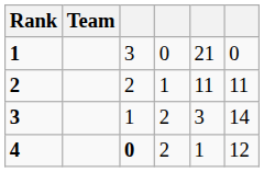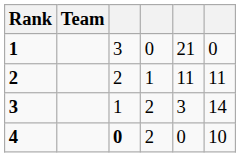4 | column 5: 1 -> 0
4 | column 6: 12 -> 10
